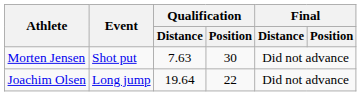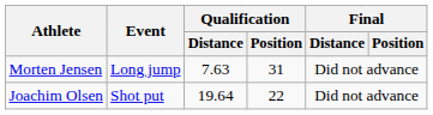Morten Jensen | Event: Shot put -> Long jump
Morten Jensen | Qualification / Position: 30 -> 31
Joachim Olsen | Event: Long jump -> Shot put
